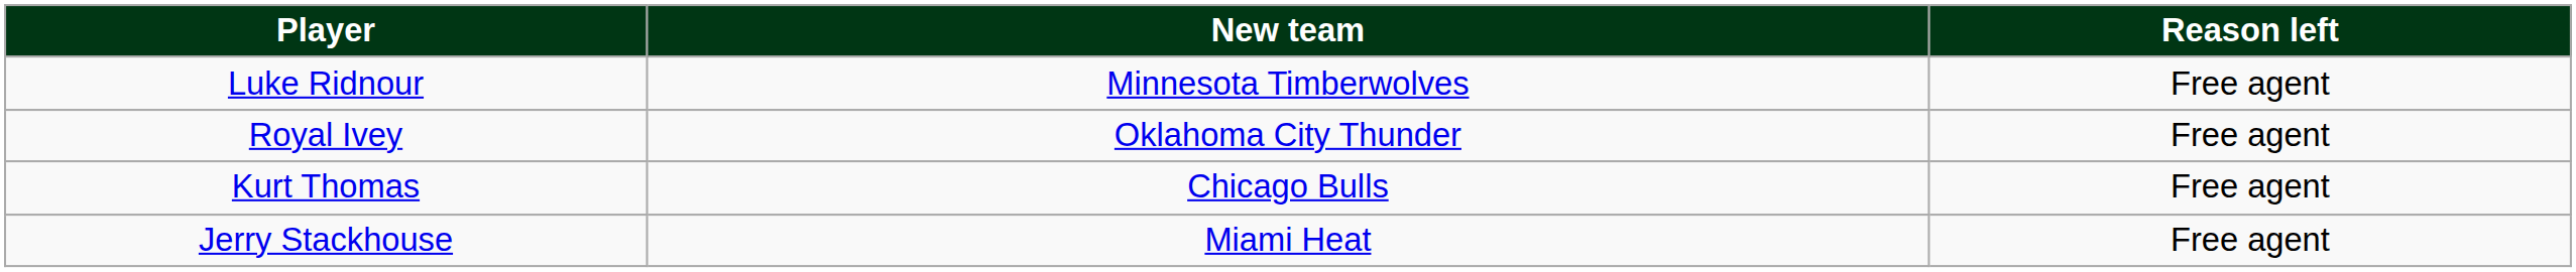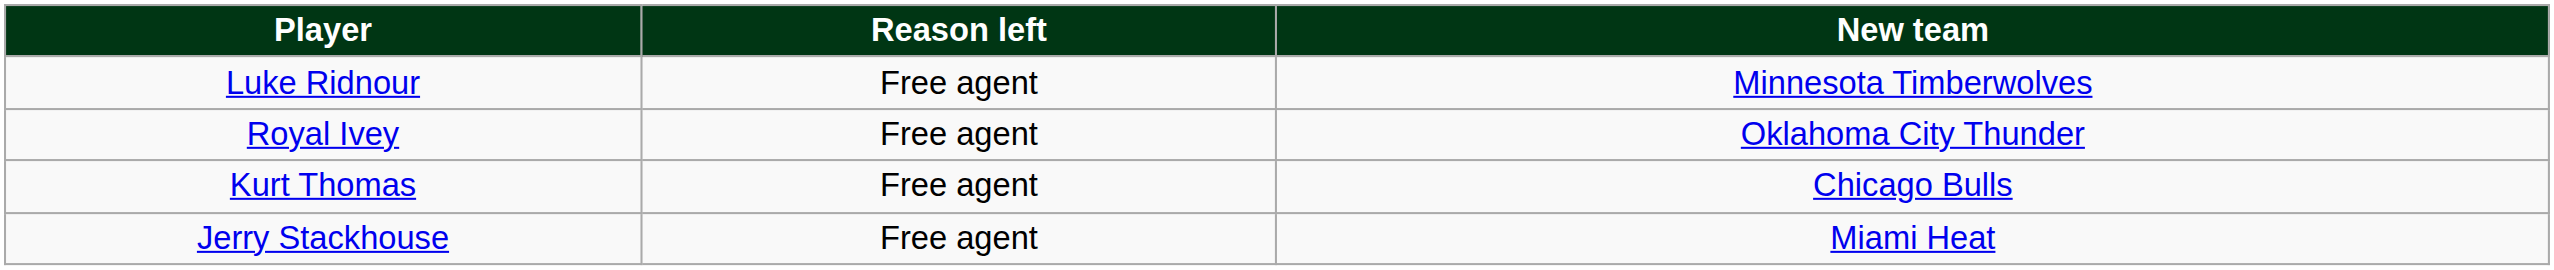columns swapped: Reason left <-> New team
